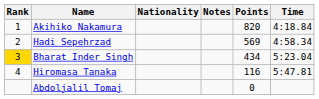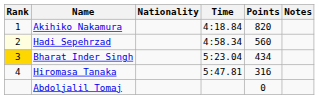columns swapped: Time <-> Notes
Hadi Sepehrzad | Rank: no background -> lightyellow background
Hadi Sepehrzad | Points: 569 -> 560
Hiromasa Tanaka | Points: 116 -> 316
